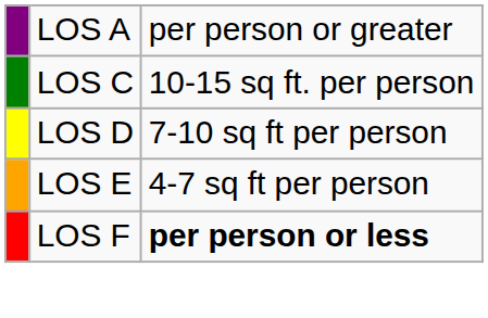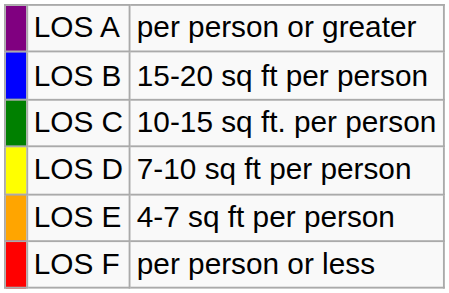+ row: LOS B | 15-20 sq ft per person
LOS F | column 3: bold -> normal
